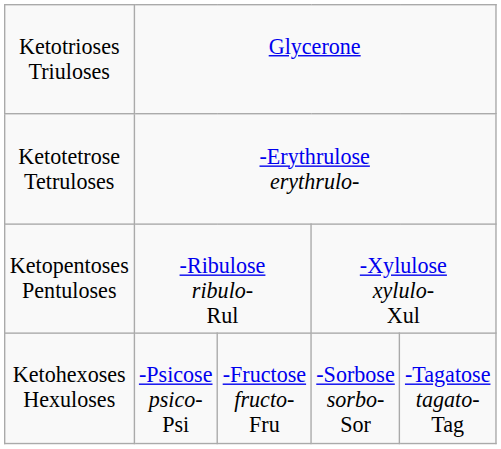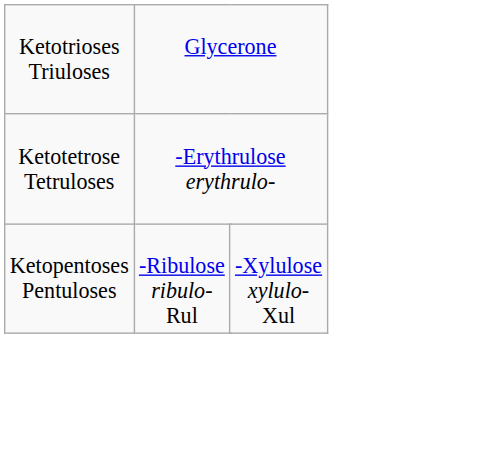- row: Ketohexoses Hexuloses | -Psicose psico- Psi | -Fructose fructo- Fru | -Sorbose sorbo- Sor | -Tagatose tagato- Tag
